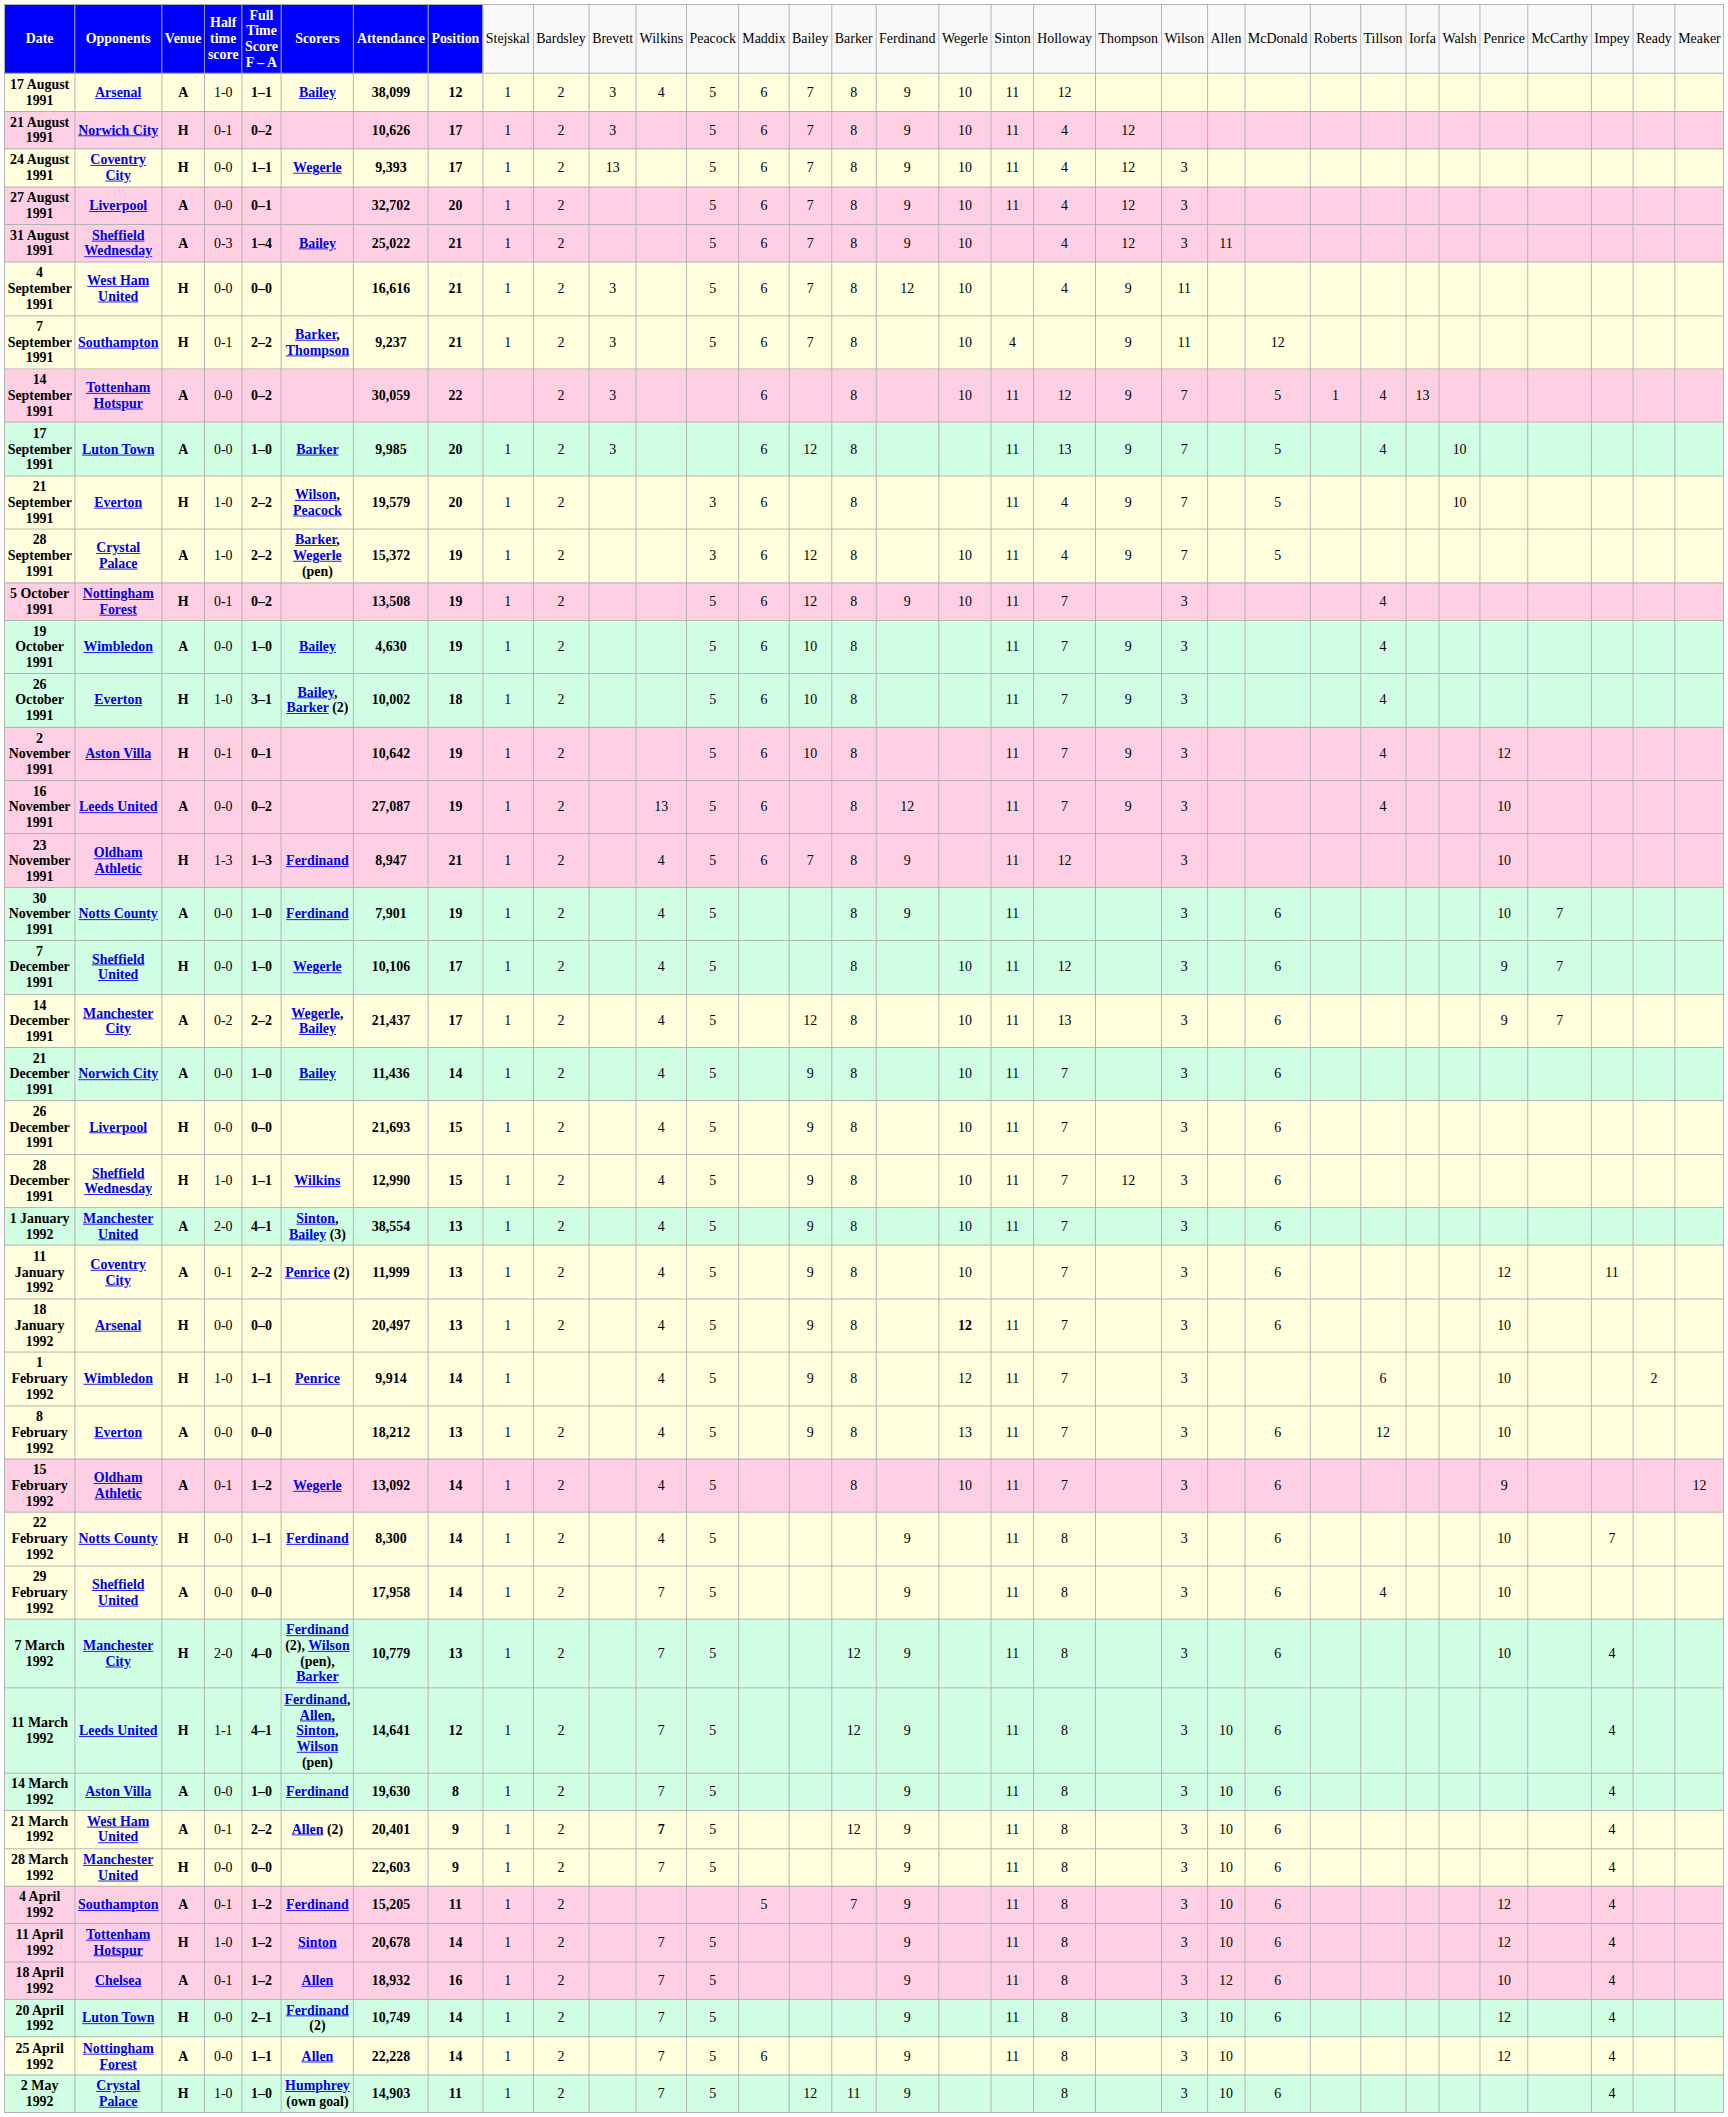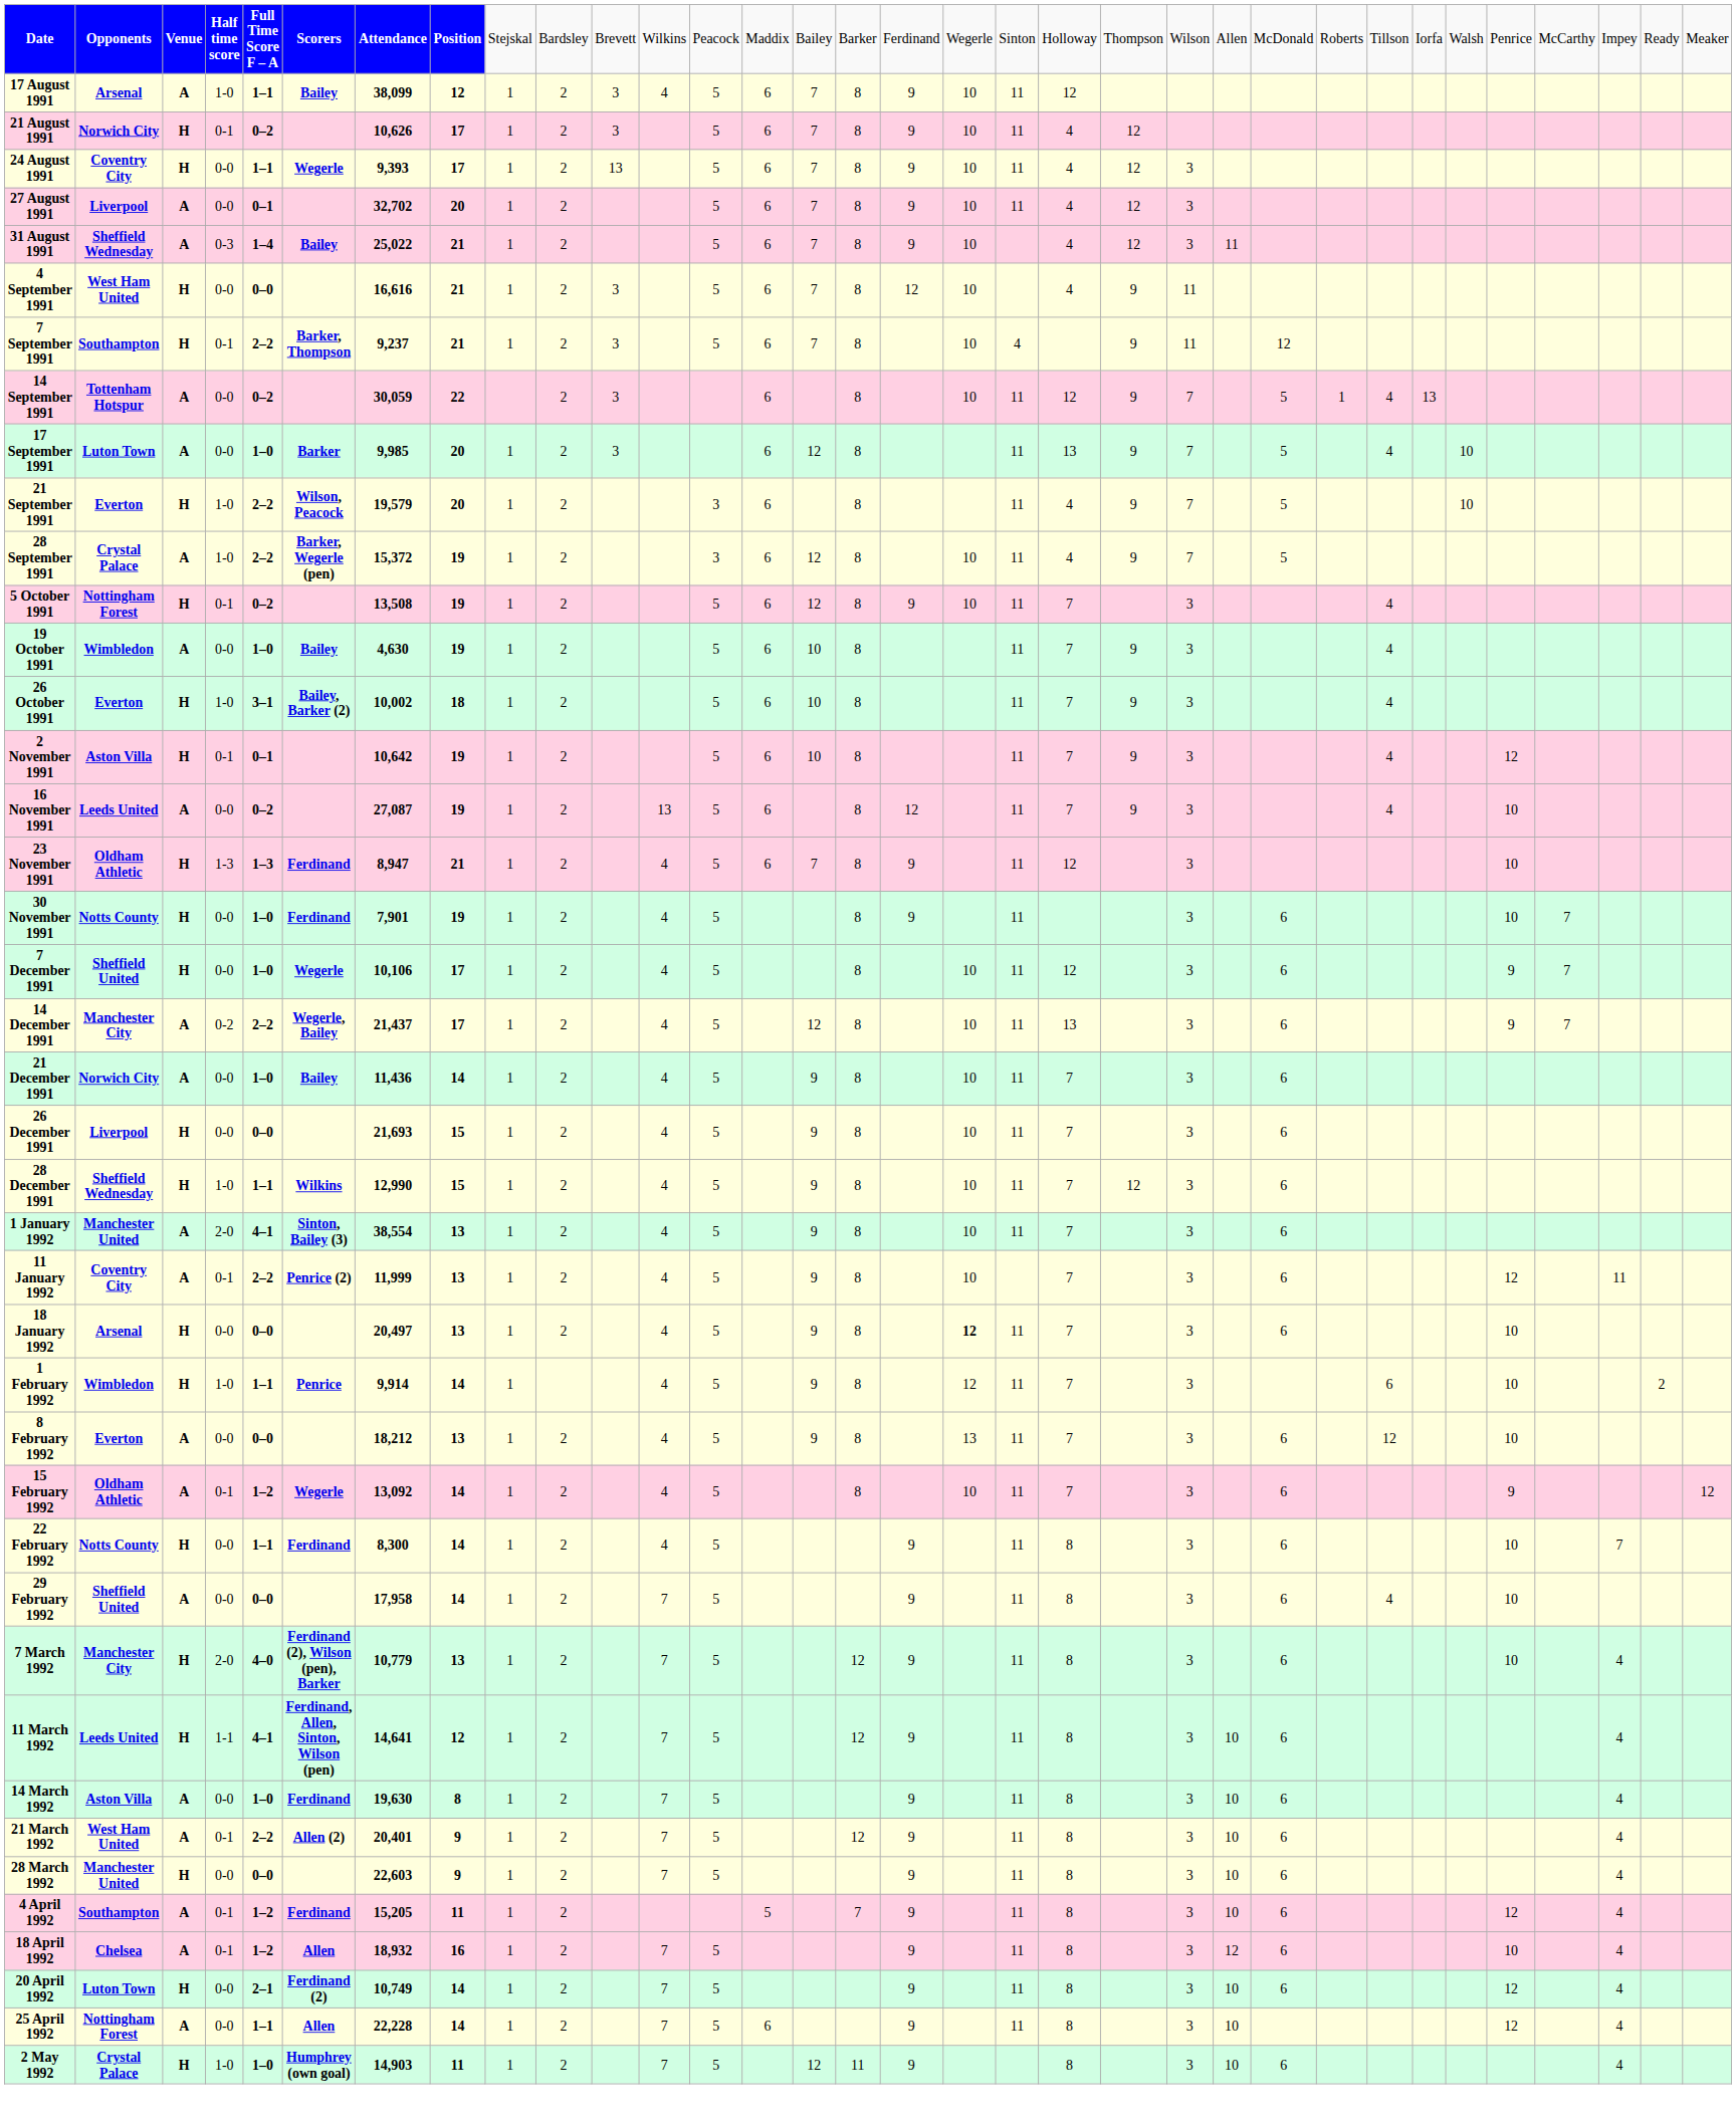30 November 1991 | column 3: A -> H
21 March 1992 | column 12: bold -> normal
- row: 11 April 1992 | Tottenham Hotspur | H | 1-0 | 1–2 | Sinton | 20,678 | 14 | 1 | 2 | 7 | 5 | 9 | 11 | 8 | 3 | 10 | 6 | 12 | 4
